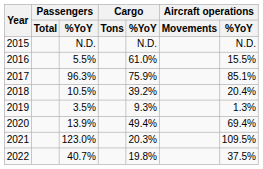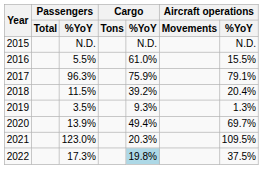2017 | Aircraft operations / %YoY: 85.1% -> 79.1%
2018 | Passengers / %YoY: 10.5% -> 11.5%
2020 | Aircraft operations / %YoY: 69.4% -> 69.7%
2022 | Passengers / %YoY: 40.7% -> 17.3%
2022 | Cargo / %YoY: no background -> lightblue background
